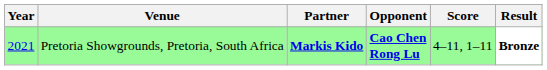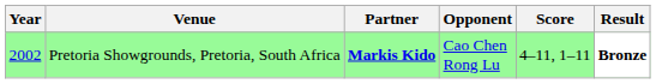Pretoria Showgrounds, Pretoria, South Africa | Year: 2021 -> 2002
Pretoria Showgrounds, Pretoria, South Africa | Opponent: bold -> normal
